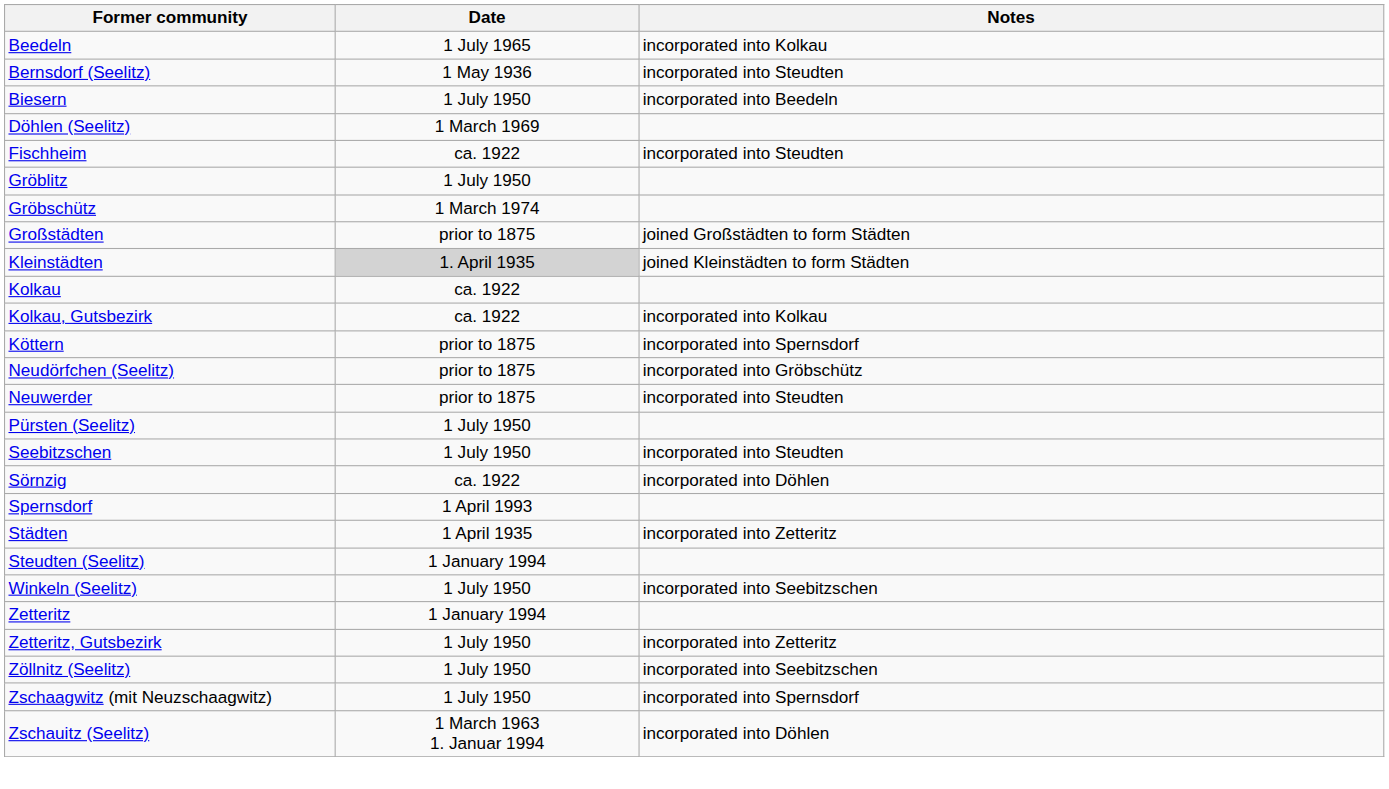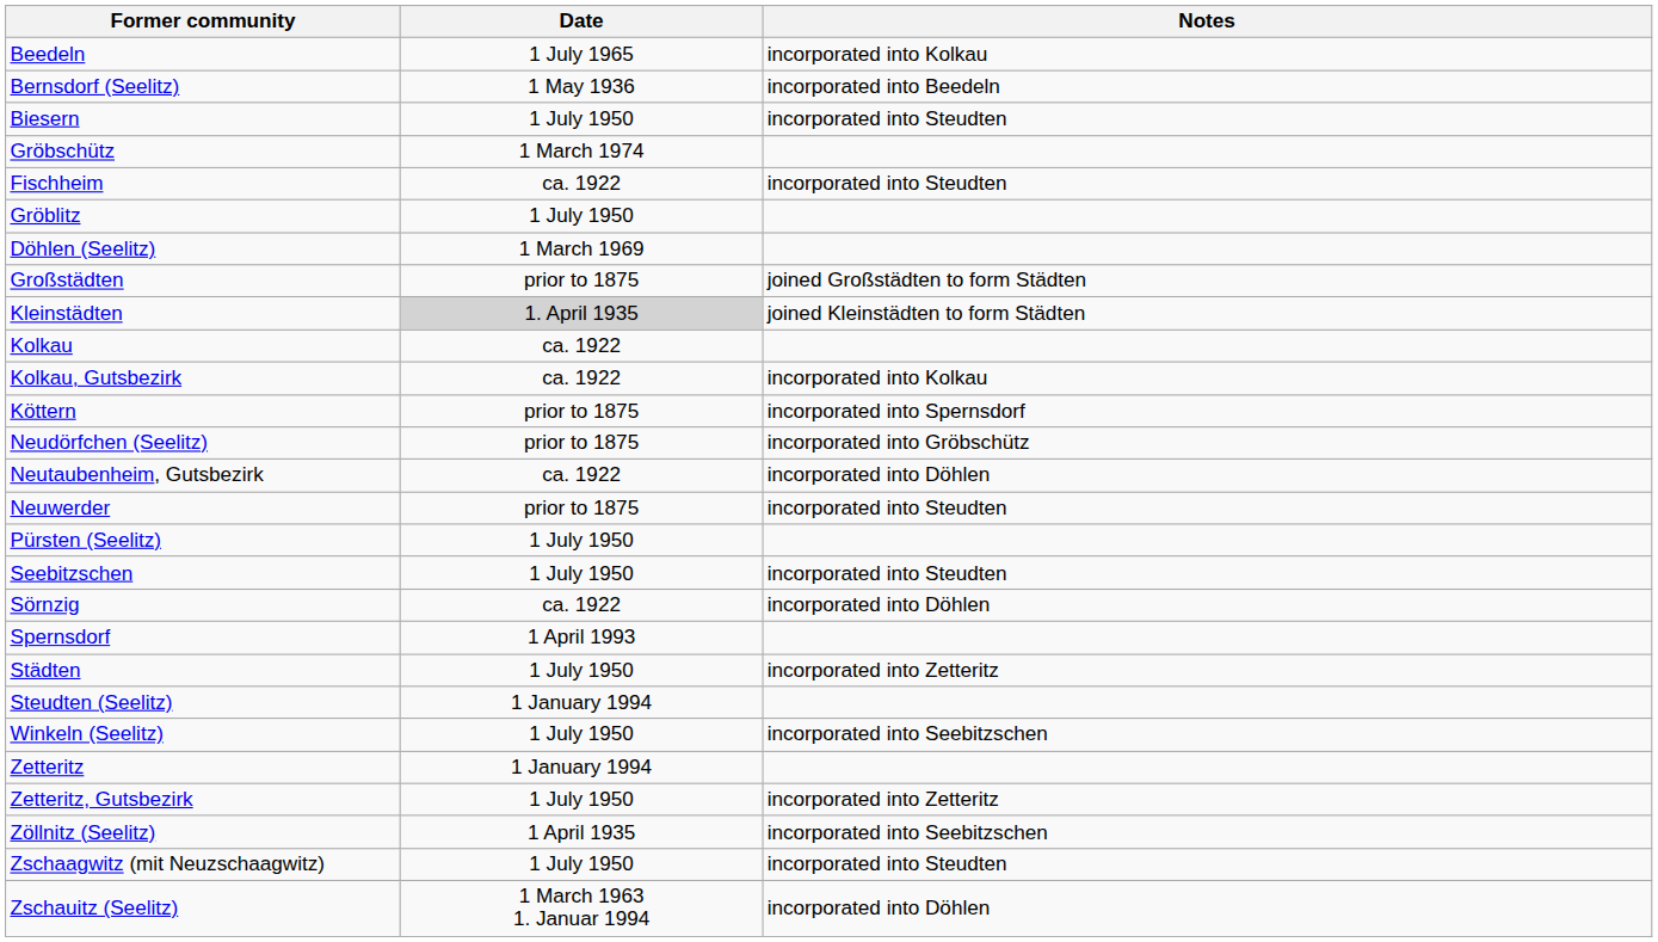Bernsdorf (Seelitz) | Notes: incorporated into Steudten -> incorporated into Beedeln
Biesern | Notes: incorporated into Beedeln -> incorporated into Steudten
rows swapped: Döhlen (Seelitz) <-> Gröbschütz
+ row: Neutaubenheim, Gutsbezirk | ca. 1922 | incorporated into Döhlen
Städten | Date: 1 April 1935 -> 1 July 1950
Zöllnitz (Seelitz) | Date: 1 July 1950 -> 1 April 1935
Zschaagwitz (mit Neuzschaagwitz) | Notes: incorporated into Spernsdorf -> incorporated into Steudten
